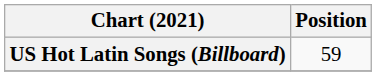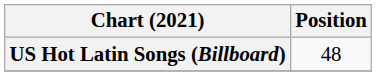US Hot Latin Songs (Billboard) | Position: 59 -> 48
